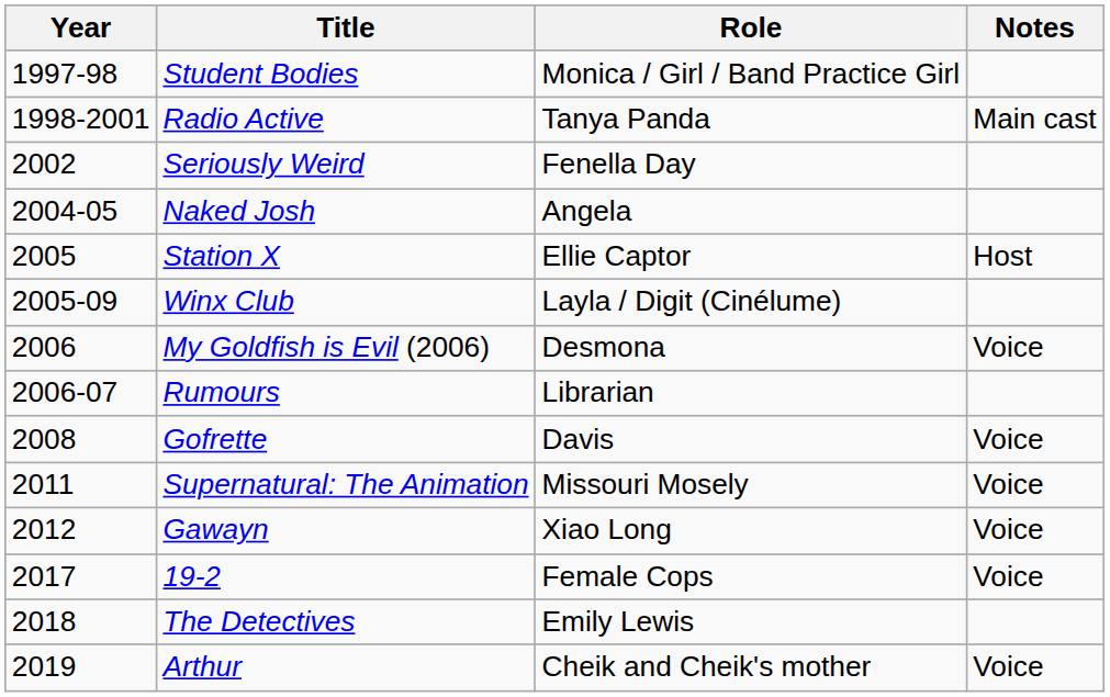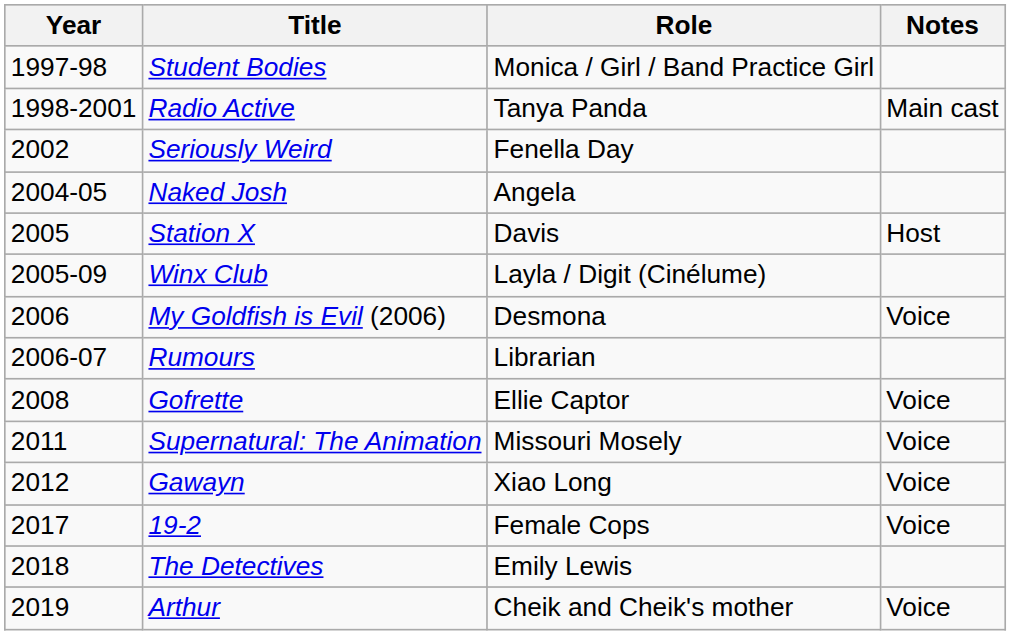Station X | Role: Ellie Captor -> Davis
Gofrette | Role: Davis -> Ellie Captor
